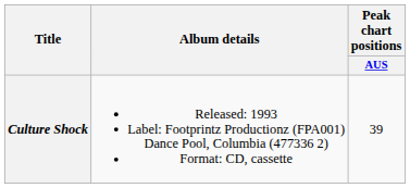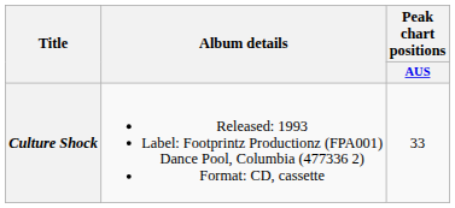Culture Shock | Peak chart positions / AUS: 39 -> 33
